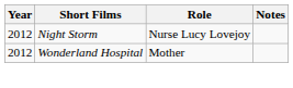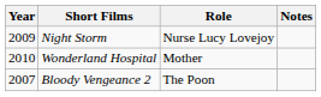Night Storm | Year: 2012 -> 2009
Wonderland Hospital | Year: 2012 -> 2010
+ row: 2007 | Bloody Vengeance 2 | The Poon
